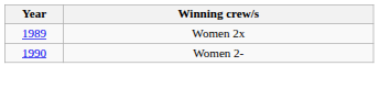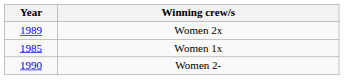+ row: 1985 | Women 1x
